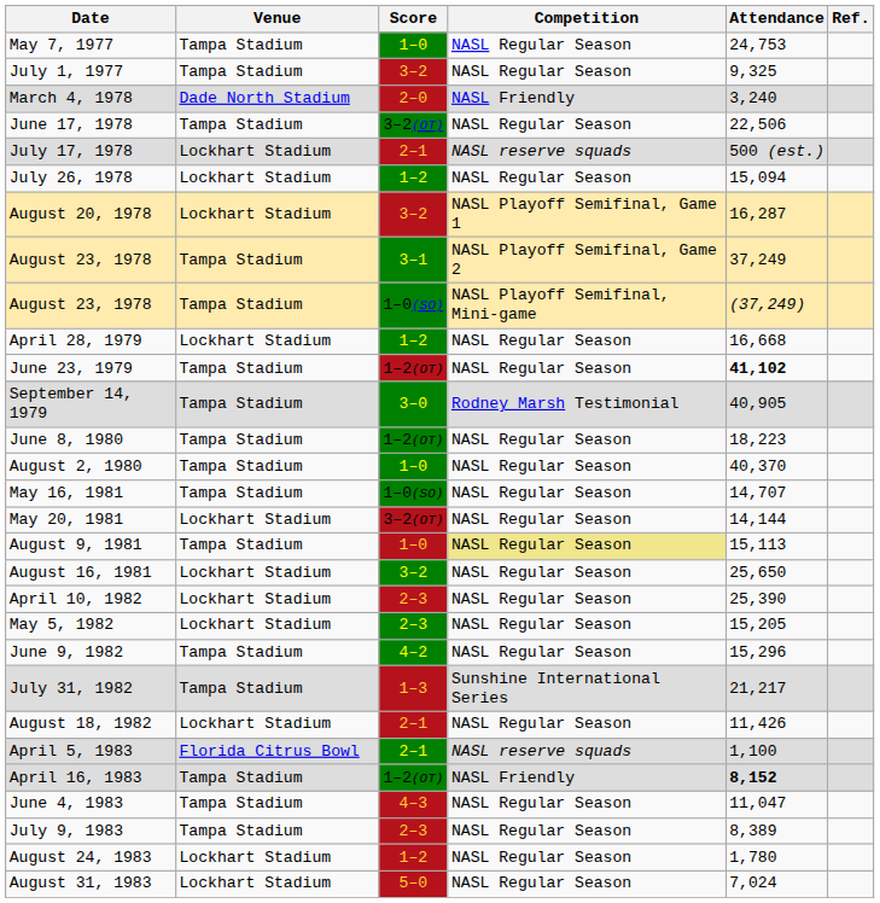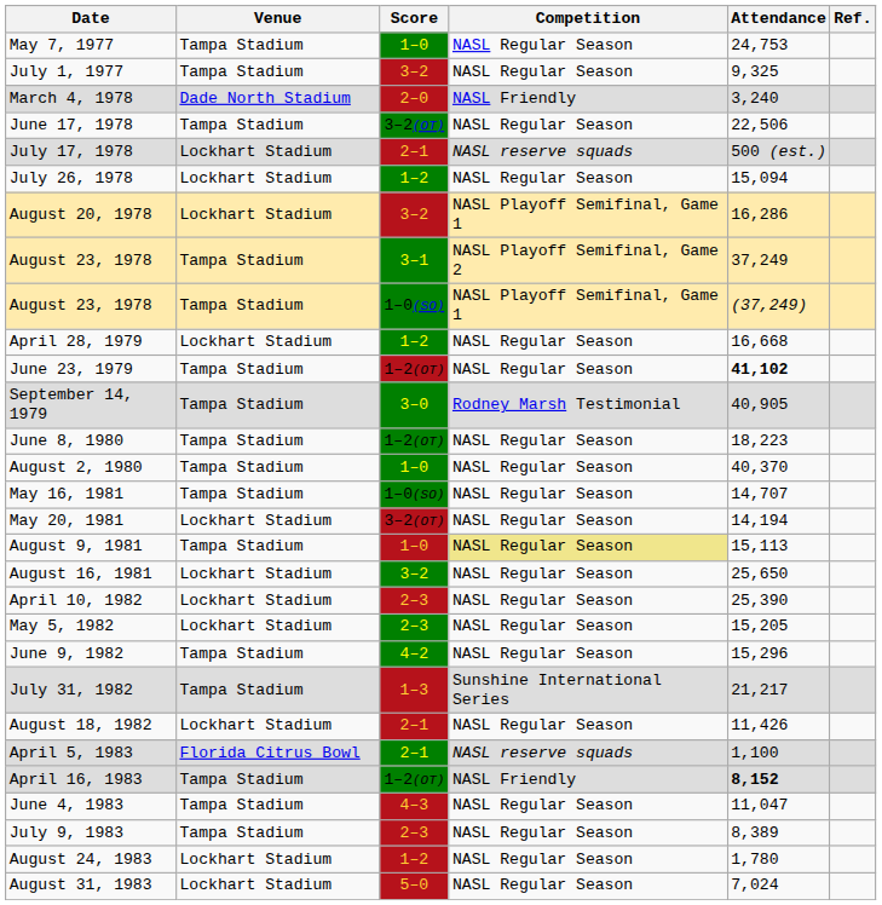August 20, 1978 | Attendance: 16,287 -> 16,286
August 23, 1978 / 1–0(SO) | Competition: NASL Playoff Semifinal, Mini-game -> NASL Playoff Semifinal, Game 1
May 20, 1981 | Attendance: 14,144 -> 14,194
